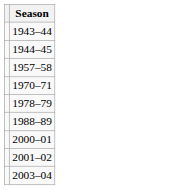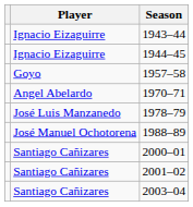+ column: Player | Ignacio Eizaguirre | Ignacio Eizaguirre | Goyo | Angel Abelardo | José Luis Manzanedo | José Manuel Ochotorena | Santiago Cañizares | Santiago Cañizares | Santiago Cañizares
